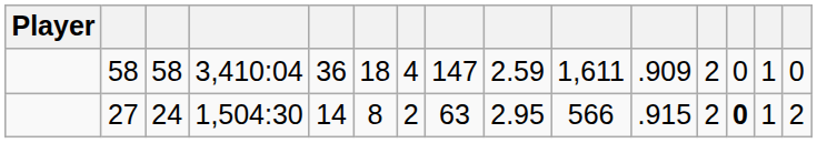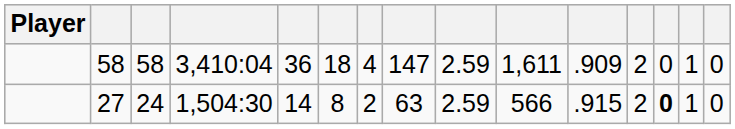27 | column 9: 2.95 -> 2.59
27 | column 15: 2 -> 0
